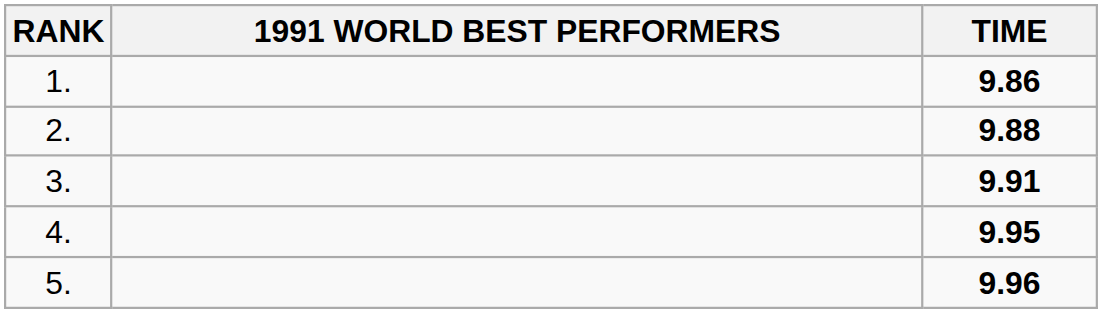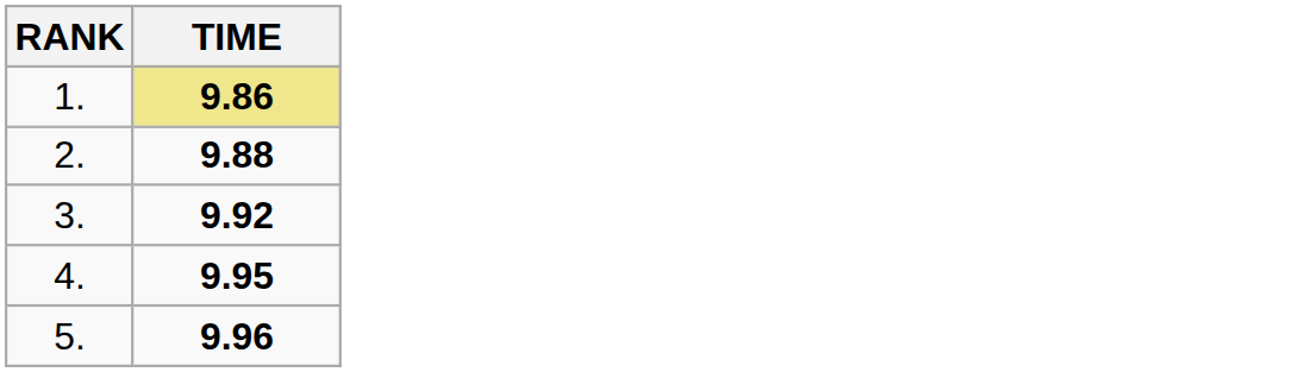- column: 1991 WORLD BEST PERFORMERS
1. | TIME: no background -> khaki background
3. | TIME: 9.91 -> 9.92
